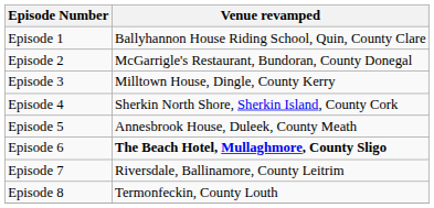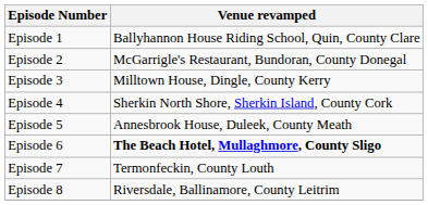Episode 7 | Venue revamped: Riversdale, Ballinamore, County Leitrim -> Termonfeckin, County Louth
Episode 8 | Venue revamped: Termonfeckin, County Louth -> Riversdale, Ballinamore, County Leitrim
